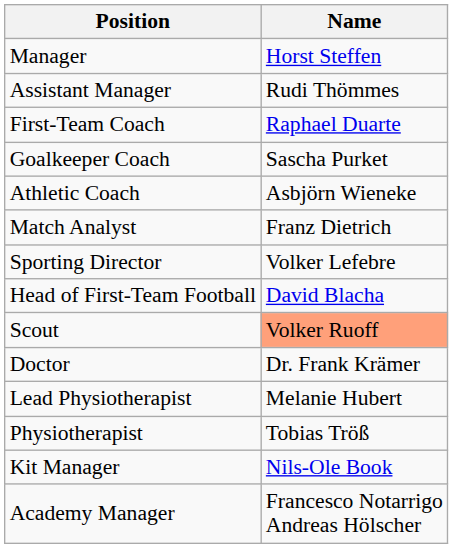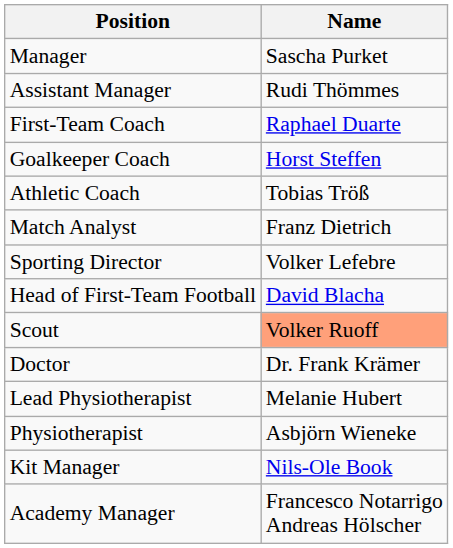Manager | Name: Horst Steffen -> Sascha Purket
Goalkeeper Coach | Name: Sascha Purket -> Horst Steffen
Athletic Coach | Name: Asbjörn Wieneke -> Tobias Tröß
Physiotherapist | Name: Tobias Tröß -> Asbjörn Wieneke
